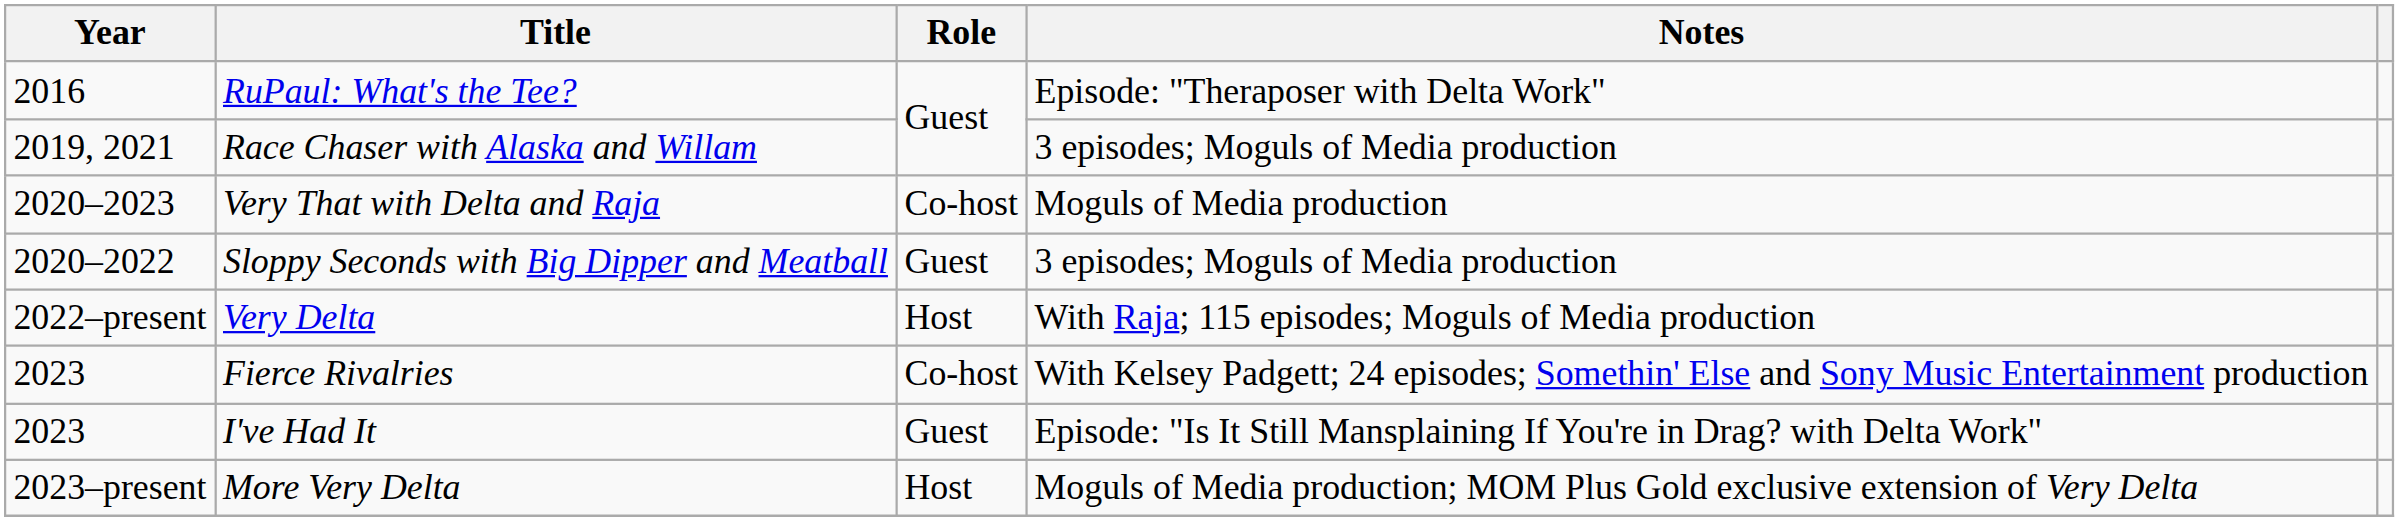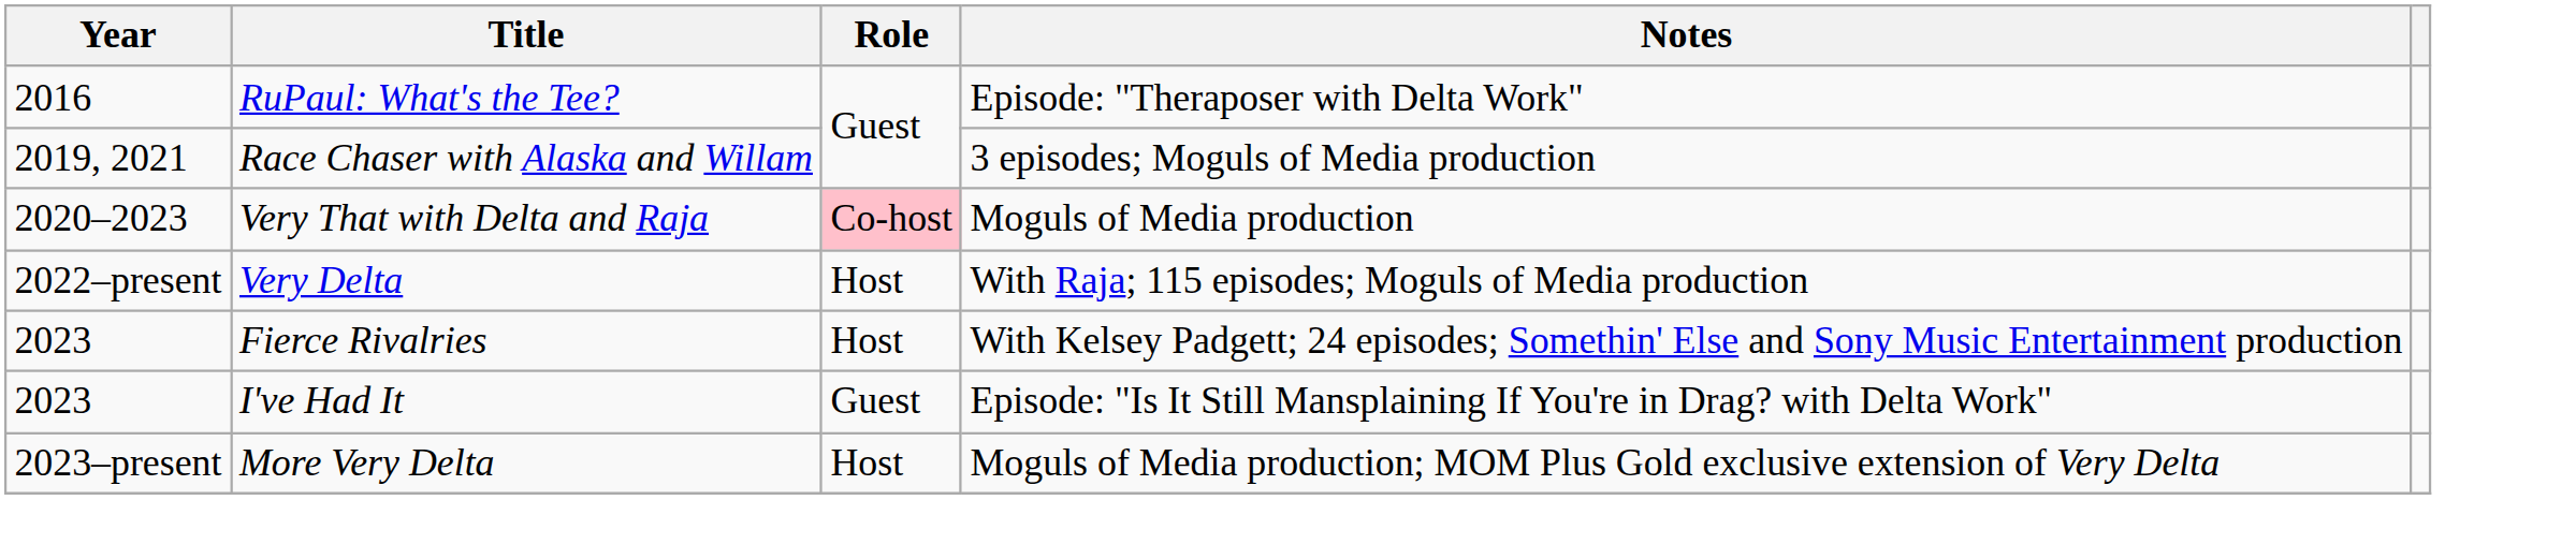Very That with Delta and Raja | Role: no background -> pink background
- row: 2020–2022 | Sloppy Seconds with Big Dipper and Meatball | Guest | 3 episodes; Moguls of Media production
Fierce Rivalries | Role: Co-host -> Host
